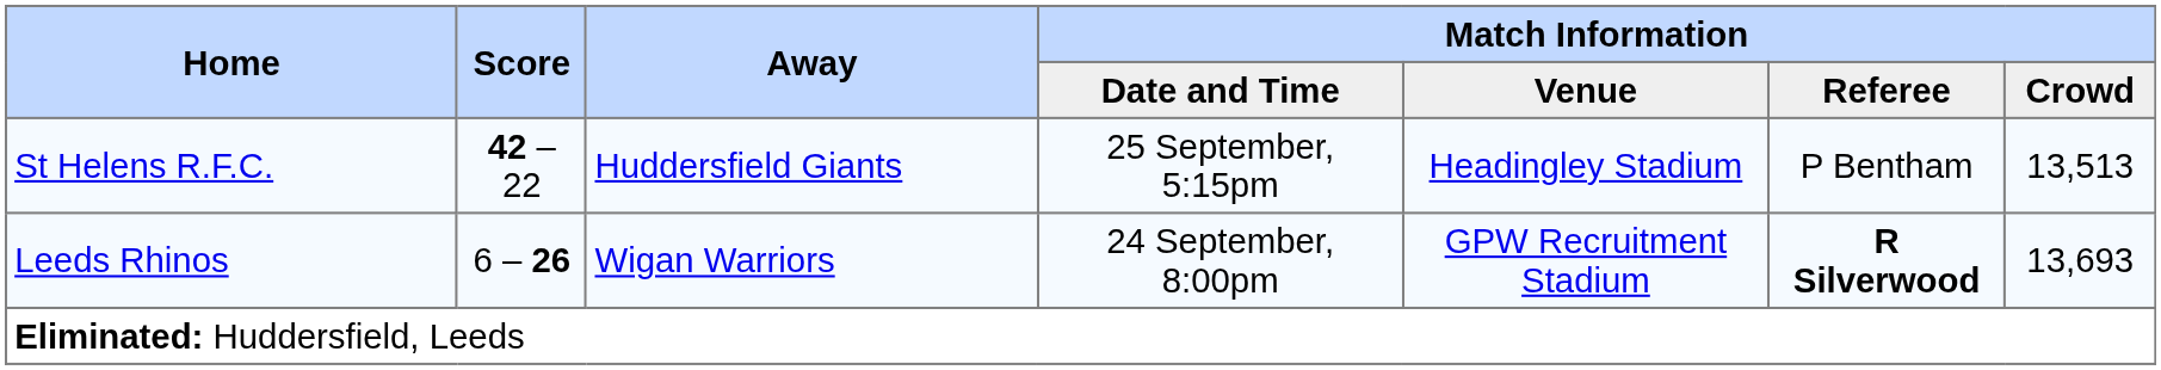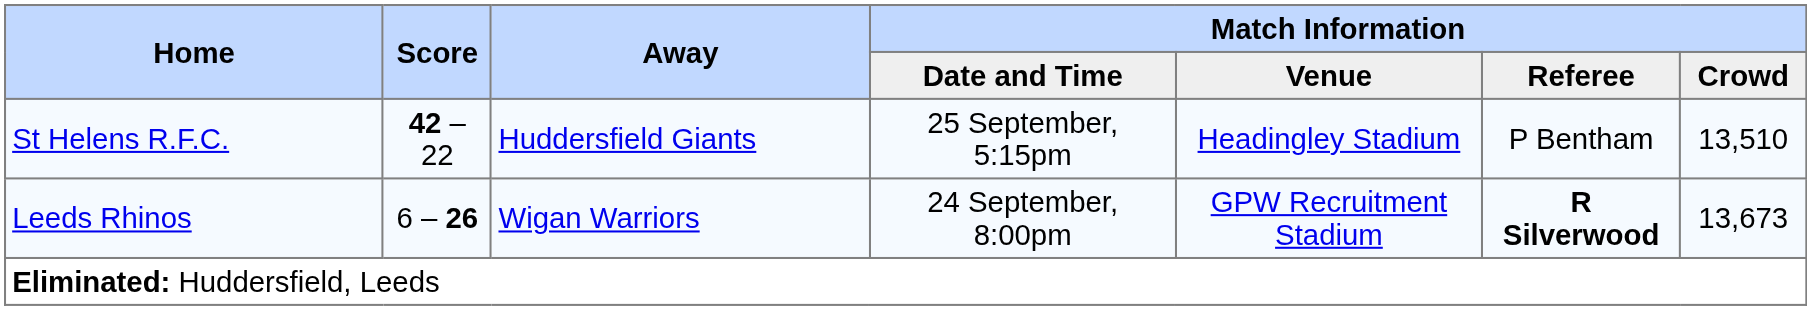St Helens R.F.C. | Match Information / Crowd: 13,513 -> 13,510
Leeds Rhinos | Match Information / Crowd: 13,693 -> 13,673
